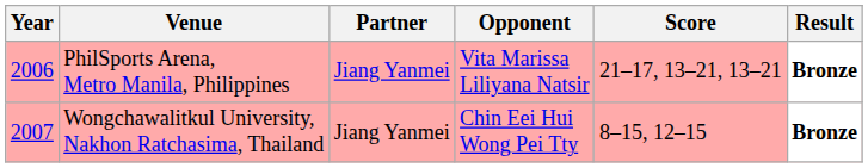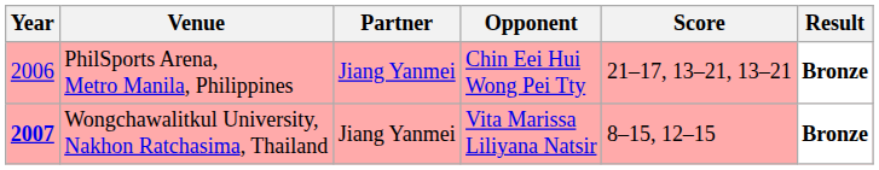PhilSports Arena, Metro Manila, Philippines | Opponent: Vita Marissa Liliyana Natsir -> Chin Eei Hui Wong Pei Tty
Wongchawalitkul University, Nakhon Ratchasima, Thailand | Year: normal -> bold
Wongchawalitkul University, Nakhon Ratchasima, Thailand | Opponent: Chin Eei Hui Wong Pei Tty -> Vita Marissa Liliyana Natsir
